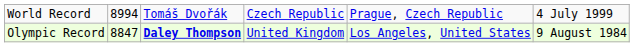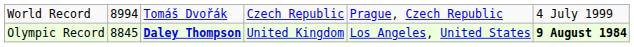Olympic Record | column 2: 8847 -> 8845
Olympic Record | column 6: normal -> bold
